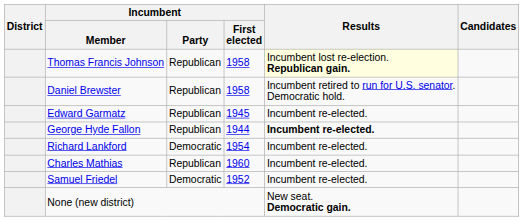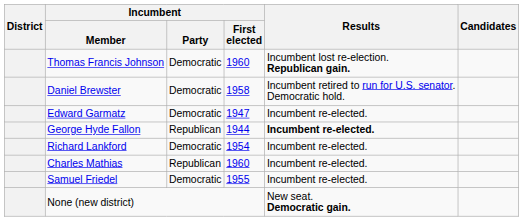Thomas Francis Johnson | Incumbent / Party: Republican -> Democratic
Thomas Francis Johnson | Incumbent / First elected: 1958 -> 1960
Thomas Francis Johnson | Results: lightyellow background -> no background
Daniel Brewster | Incumbent / Party: Republican -> Democratic
Edward Garmatz | Incumbent / Party: Republican -> Democratic
Edward Garmatz | Incumbent / First elected: 1945 -> 1947
Samuel Friedel | Incumbent / First elected: 1952 -> 1955
